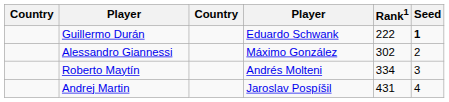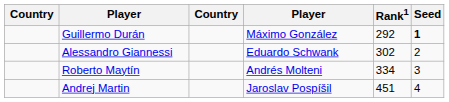Guillermo Durán | column 4: Eduardo Schwank -> Máximo González
Guillermo Durán | Rank1: 222 -> 292
Alessandro Giannessi | column 4: Máximo González -> Eduardo Schwank
Andrej Martin | Rank1: 431 -> 451
